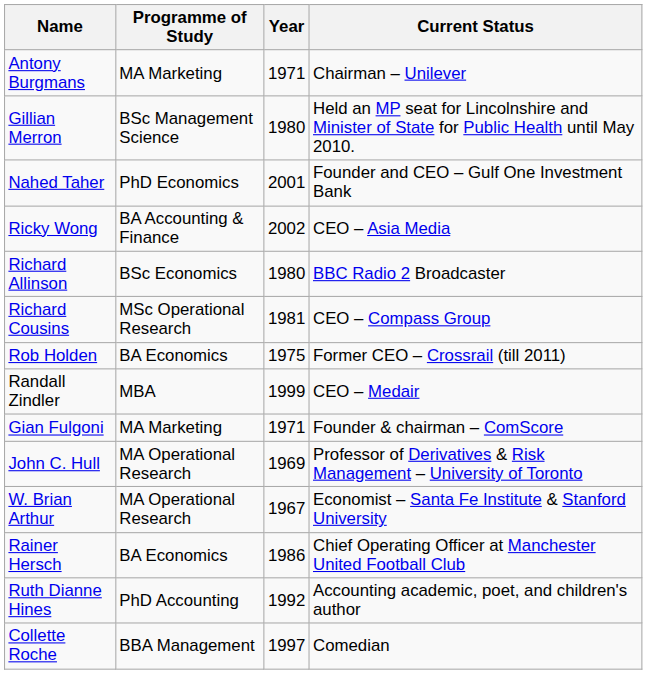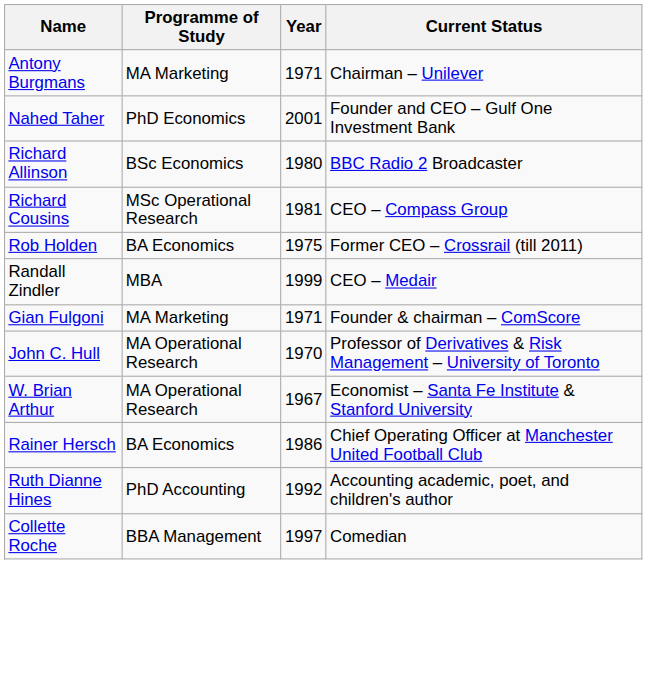- row: Gillian Merron | BSc Management Science | 1980 | Held an MP seat for Lincolnshire and Minister of State for Public Health until May 2010.
- row: Ricky Wong | BA Accounting & Finance | 2002 | CEO – Asia Media
John C. Hull | Year: 1969 -> 1970
